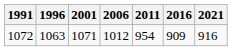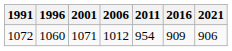1072 | 1996: 1063 -> 1060
1072 | 2021: 916 -> 906
